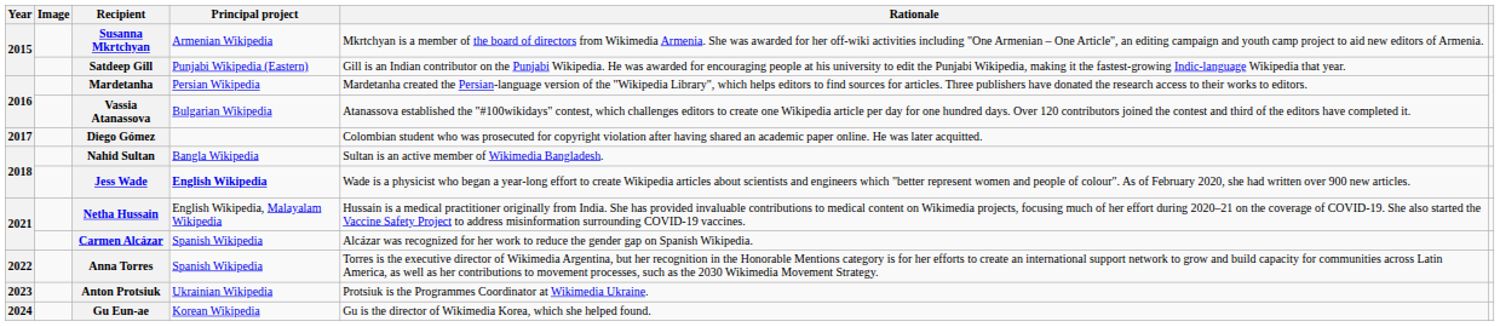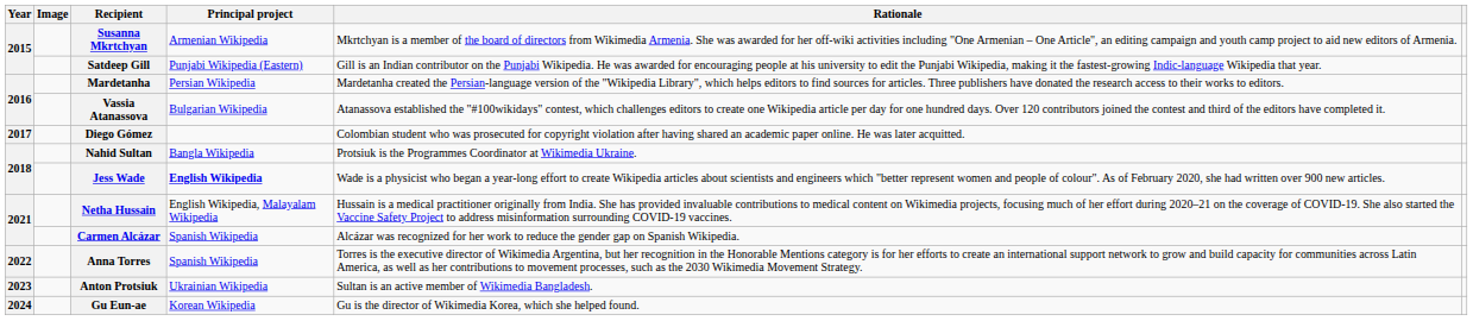Nahid Sultan | Rationale: Sultan is an active member of Wikimedia Bangladesh. -> Protsiuk is the Programmes Coordinator at Wikimedia Ukraine.
Anton Protsiuk | Rationale: Protsiuk is the Programmes Coordinator at Wikimedia Ukraine. -> Sultan is an active member of Wikimedia Bangladesh.
